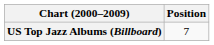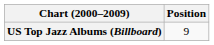US Top Jazz Albums (Billboard) | Position: 7 -> 9
